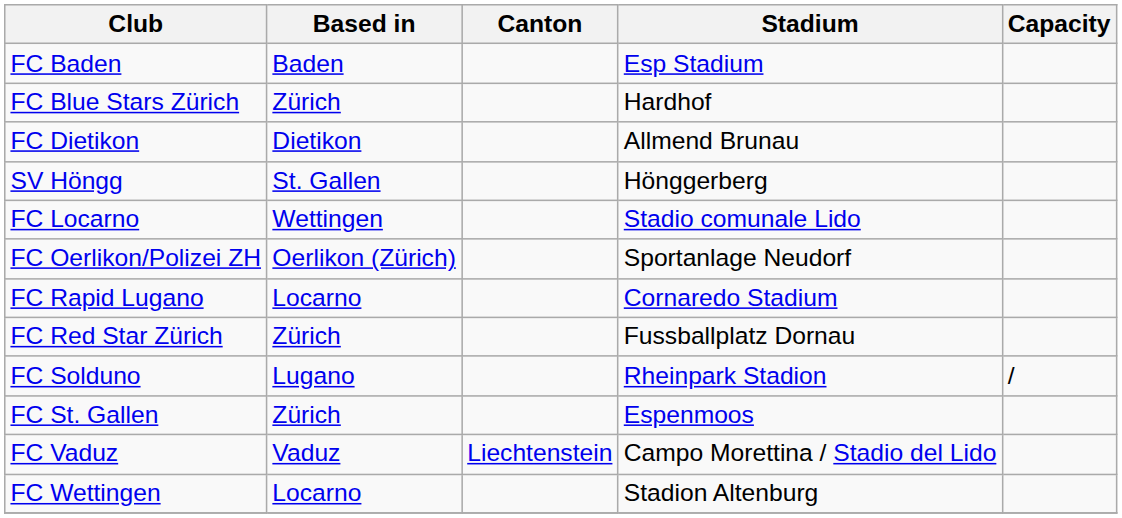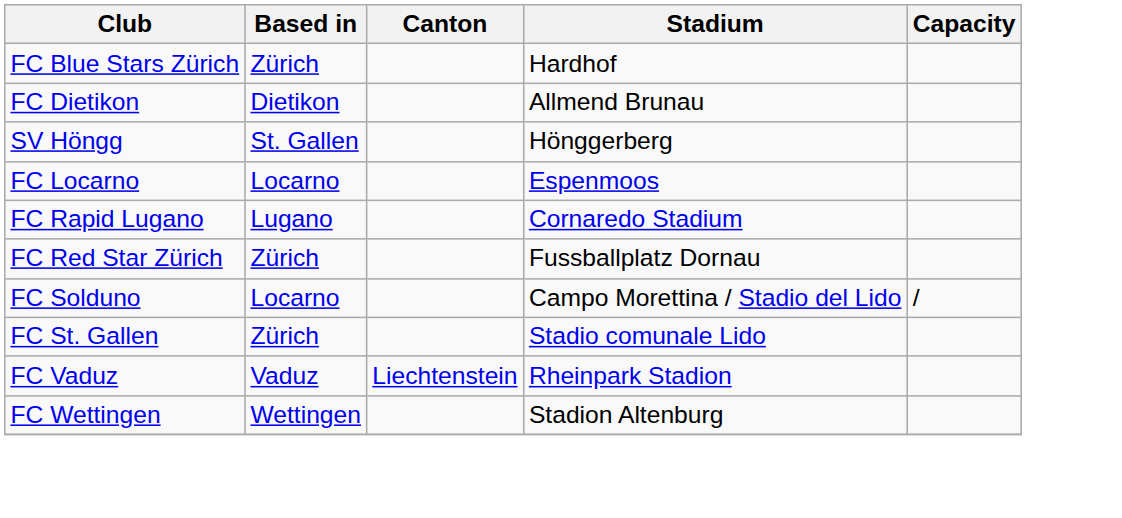- row: FC Baden | Baden | Esp Stadium
FC Locarno | Based in: Wettingen -> Locarno
FC Locarno | Stadium: Stadio comunale Lido -> Espenmoos
- row: FC Oerlikon/Polizei ZH | Oerlikon (Zürich) | Sportanlage Neudorf
FC Rapid Lugano | Based in: Locarno -> Lugano
FC Solduno | Based in: Lugano -> Locarno
FC Solduno | Stadium: Rheinpark Stadion -> Campo Morettina / Stadio del Lido
FC St. Gallen | Stadium: Espenmoos -> Stadio comunale Lido
FC Vaduz | Stadium: Campo Morettina / Stadio del Lido -> Rheinpark Stadion
FC Wettingen | Based in: Locarno -> Wettingen
